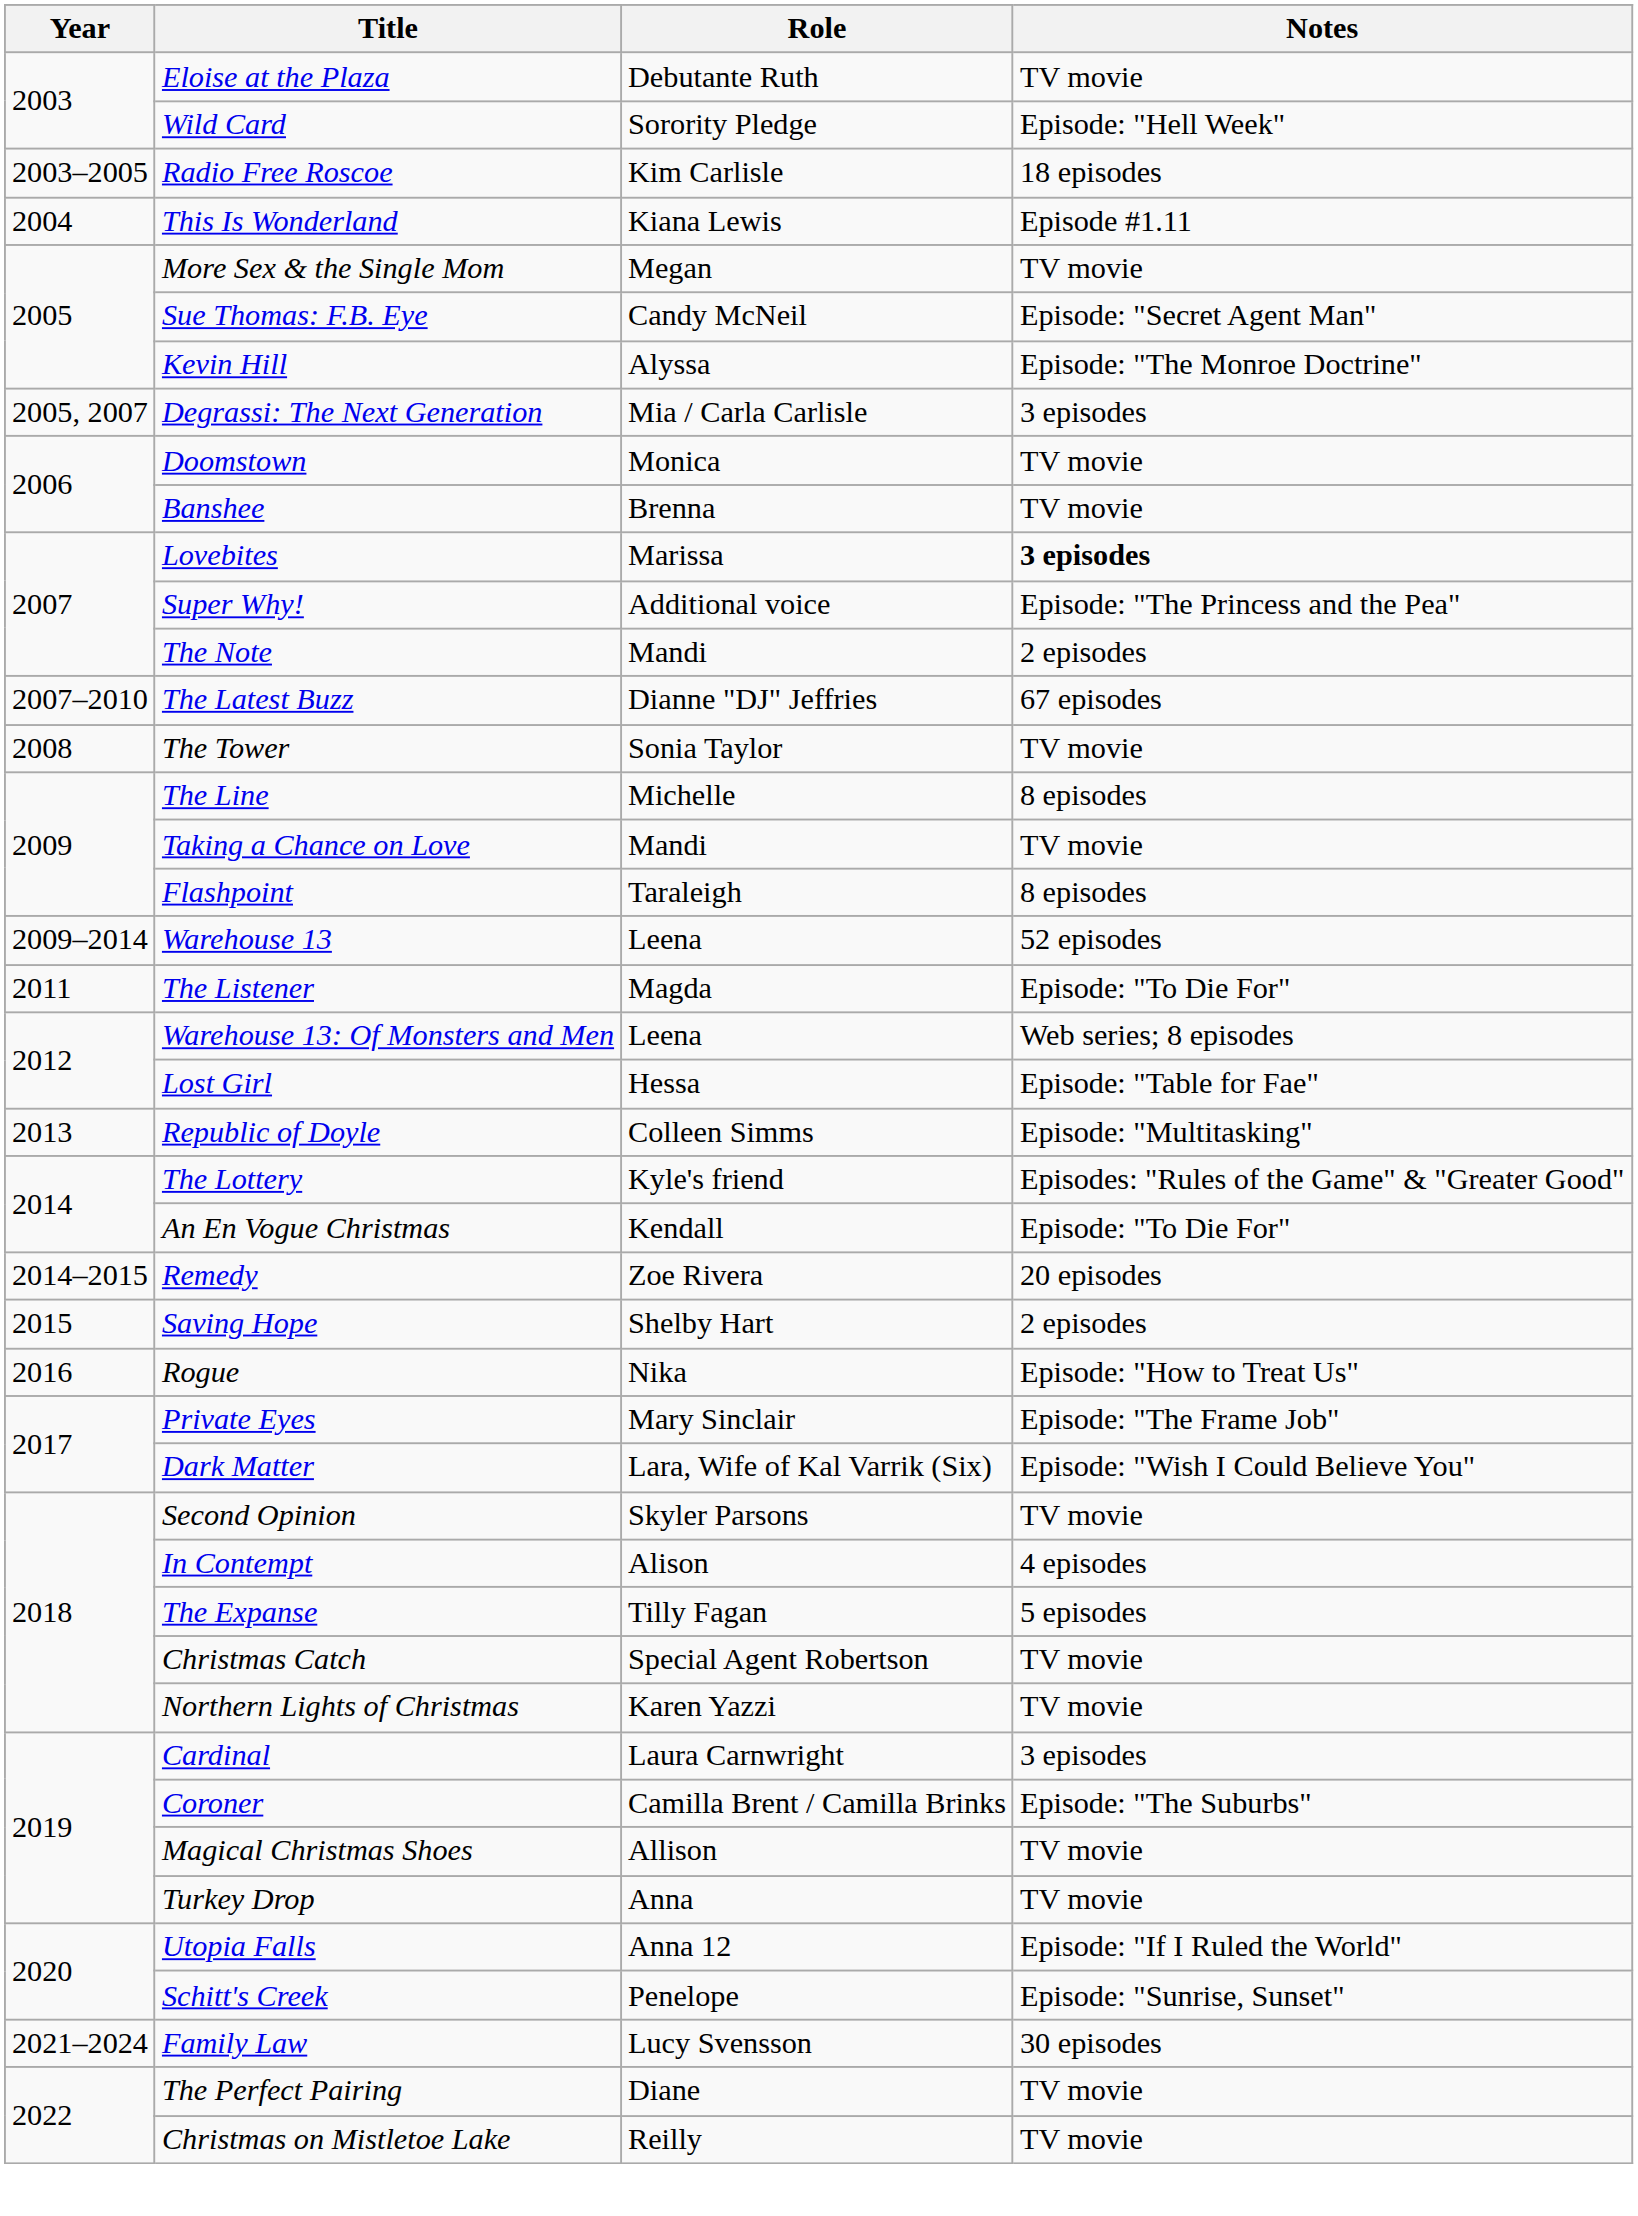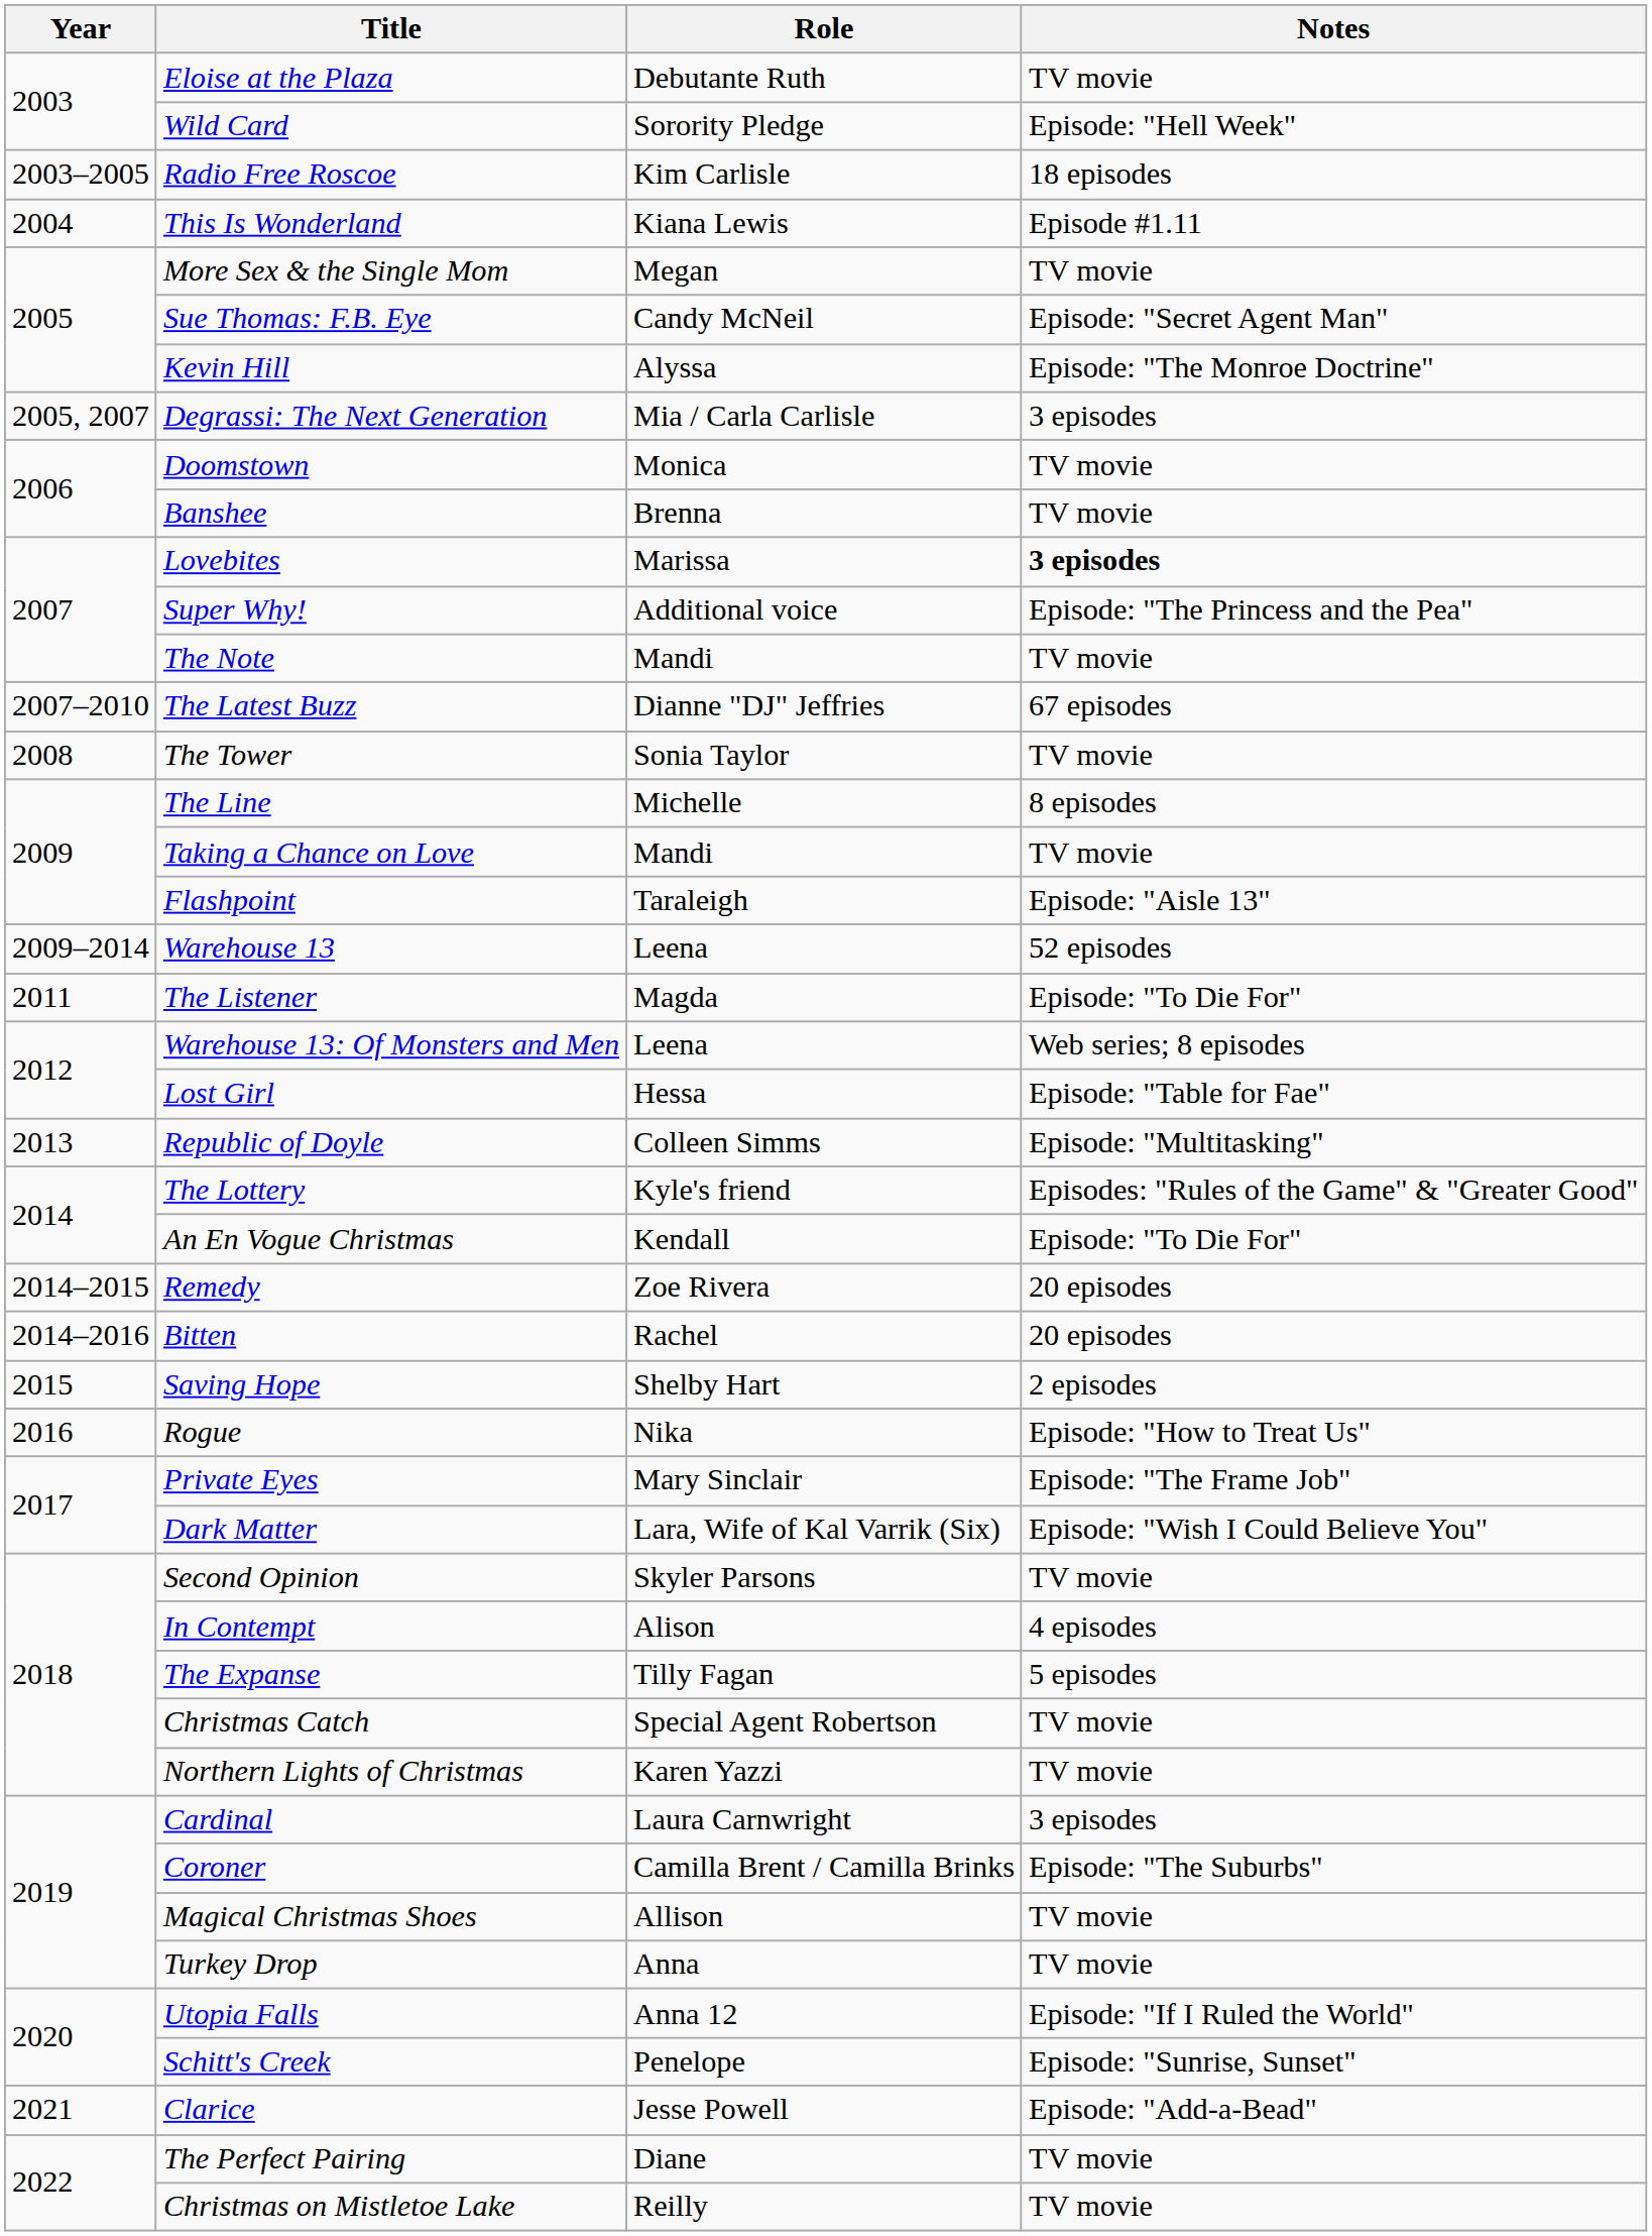The Note | Notes: 2 episodes -> TV movie
Flashpoint | Notes: 8 episodes -> Episode: "Aisle 13"
+ row: 2014–2016 | Bitten | Rachel | 20 episodes
+ row: 2021 | Clarice | Jesse Powell | Episode: "Add-a-Bead"
- row: 2021–2024 | Family Law | Lucy Svensson | 30 episodes
